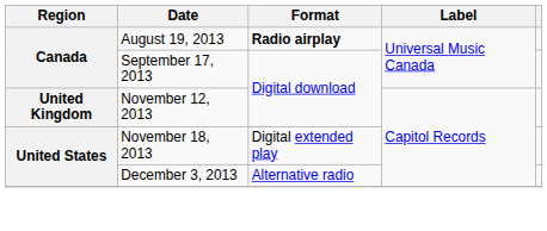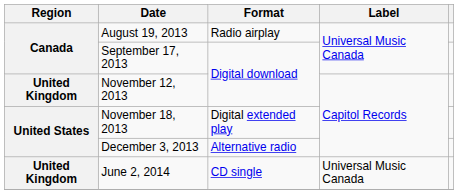August 19, 2013 | Format: bold -> normal
+ row: United Kingdom | June 2, 2014 | CD single | Universal Music Canada
